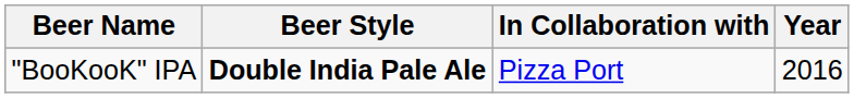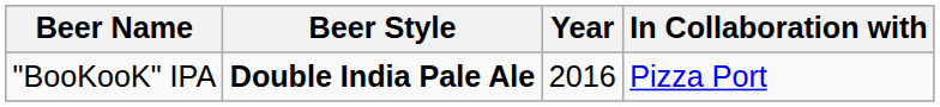columns swapped: In Collaboration with <-> Year
